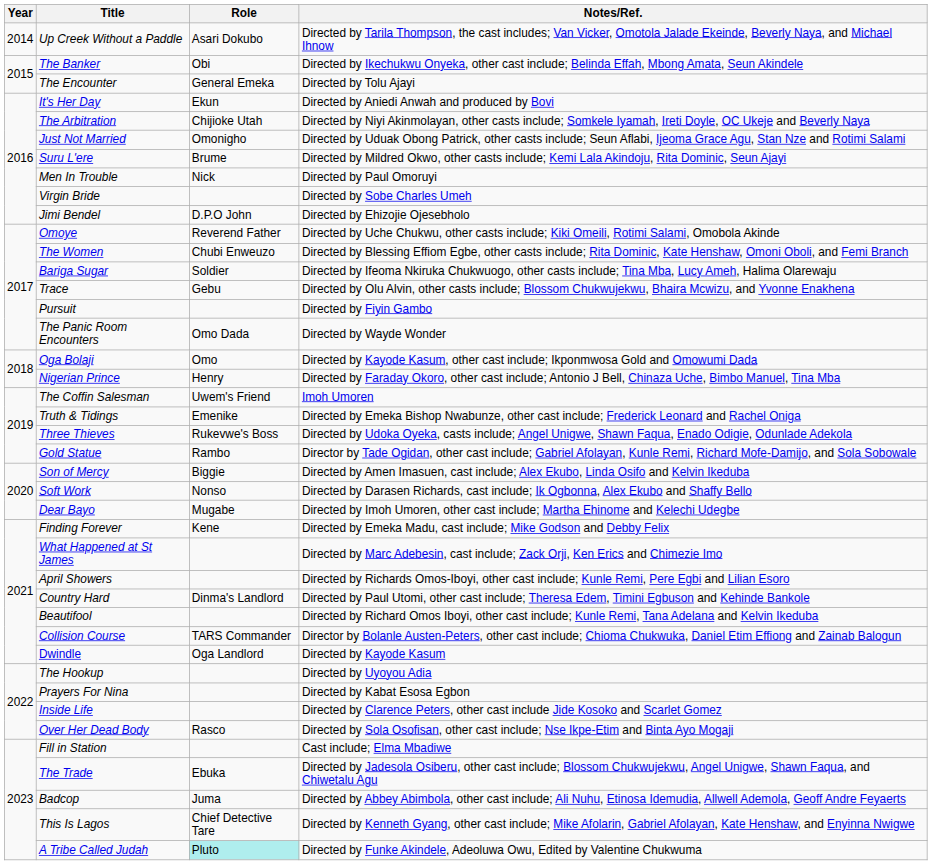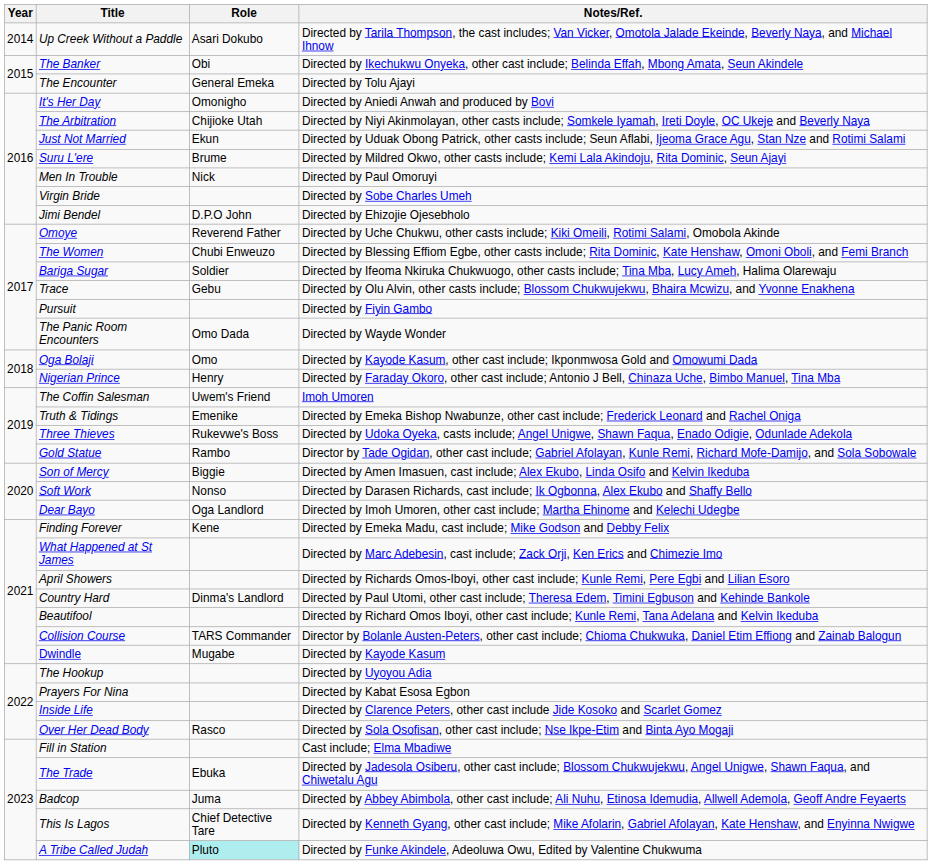It's Her Day | Role: Ekun -> Omonigho
Just Not Married | Role: Omonigho -> Ekun
Dear Bayo | Role: Mugabe -> Oga Landlord
Dwindle | Role: Oga Landlord -> Mugabe
